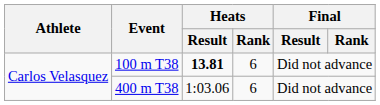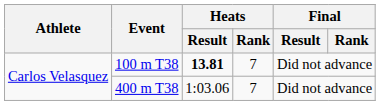100 m T38 | Heats / Rank: 6 -> 7
400 m T38 | Heats / Rank: 6 -> 7
